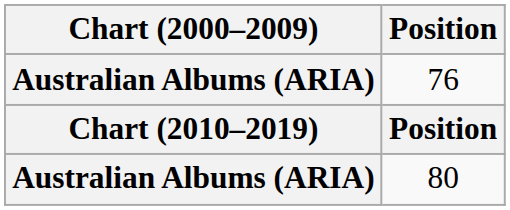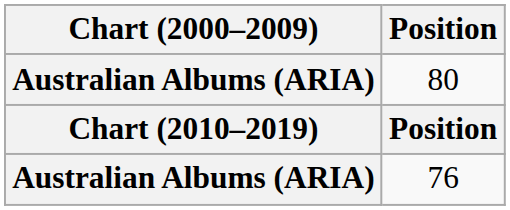rows swapped: 76 <-> 80
